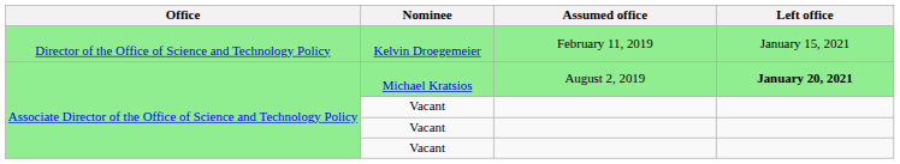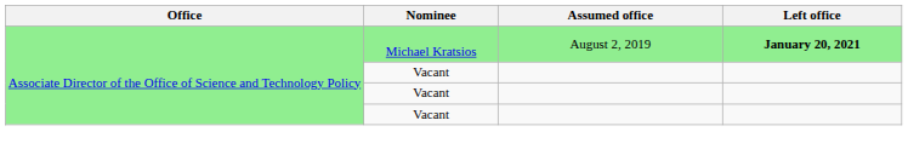- row: Director of the Office of Science and Technology Policy | Kelvin Droegemeier | February 11, 2019 | January 15, 2021
